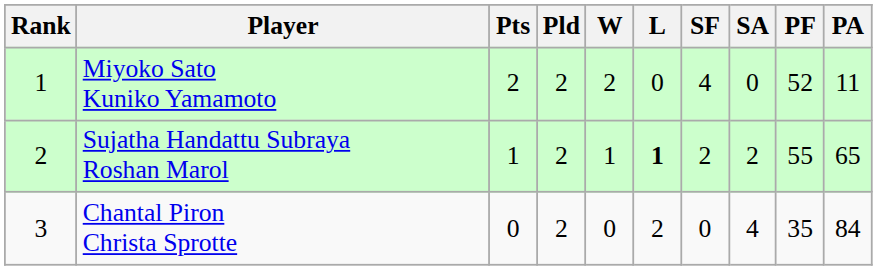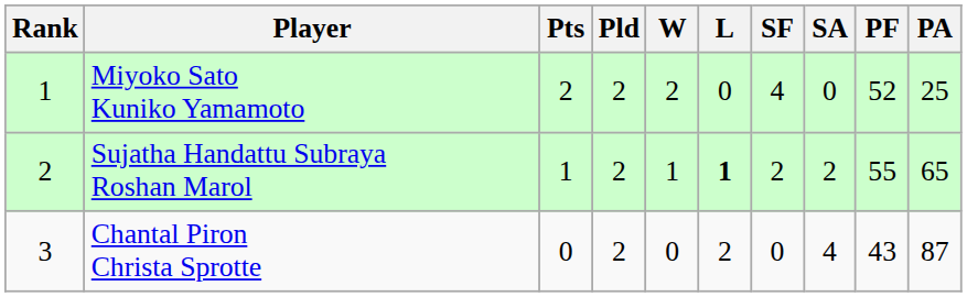Miyoko Sato Kuniko Yamamoto | PA: 11 -> 25
Chantal Piron Christa Sprotte | PF: 35 -> 43
Chantal Piron Christa Sprotte | PA: 84 -> 87
